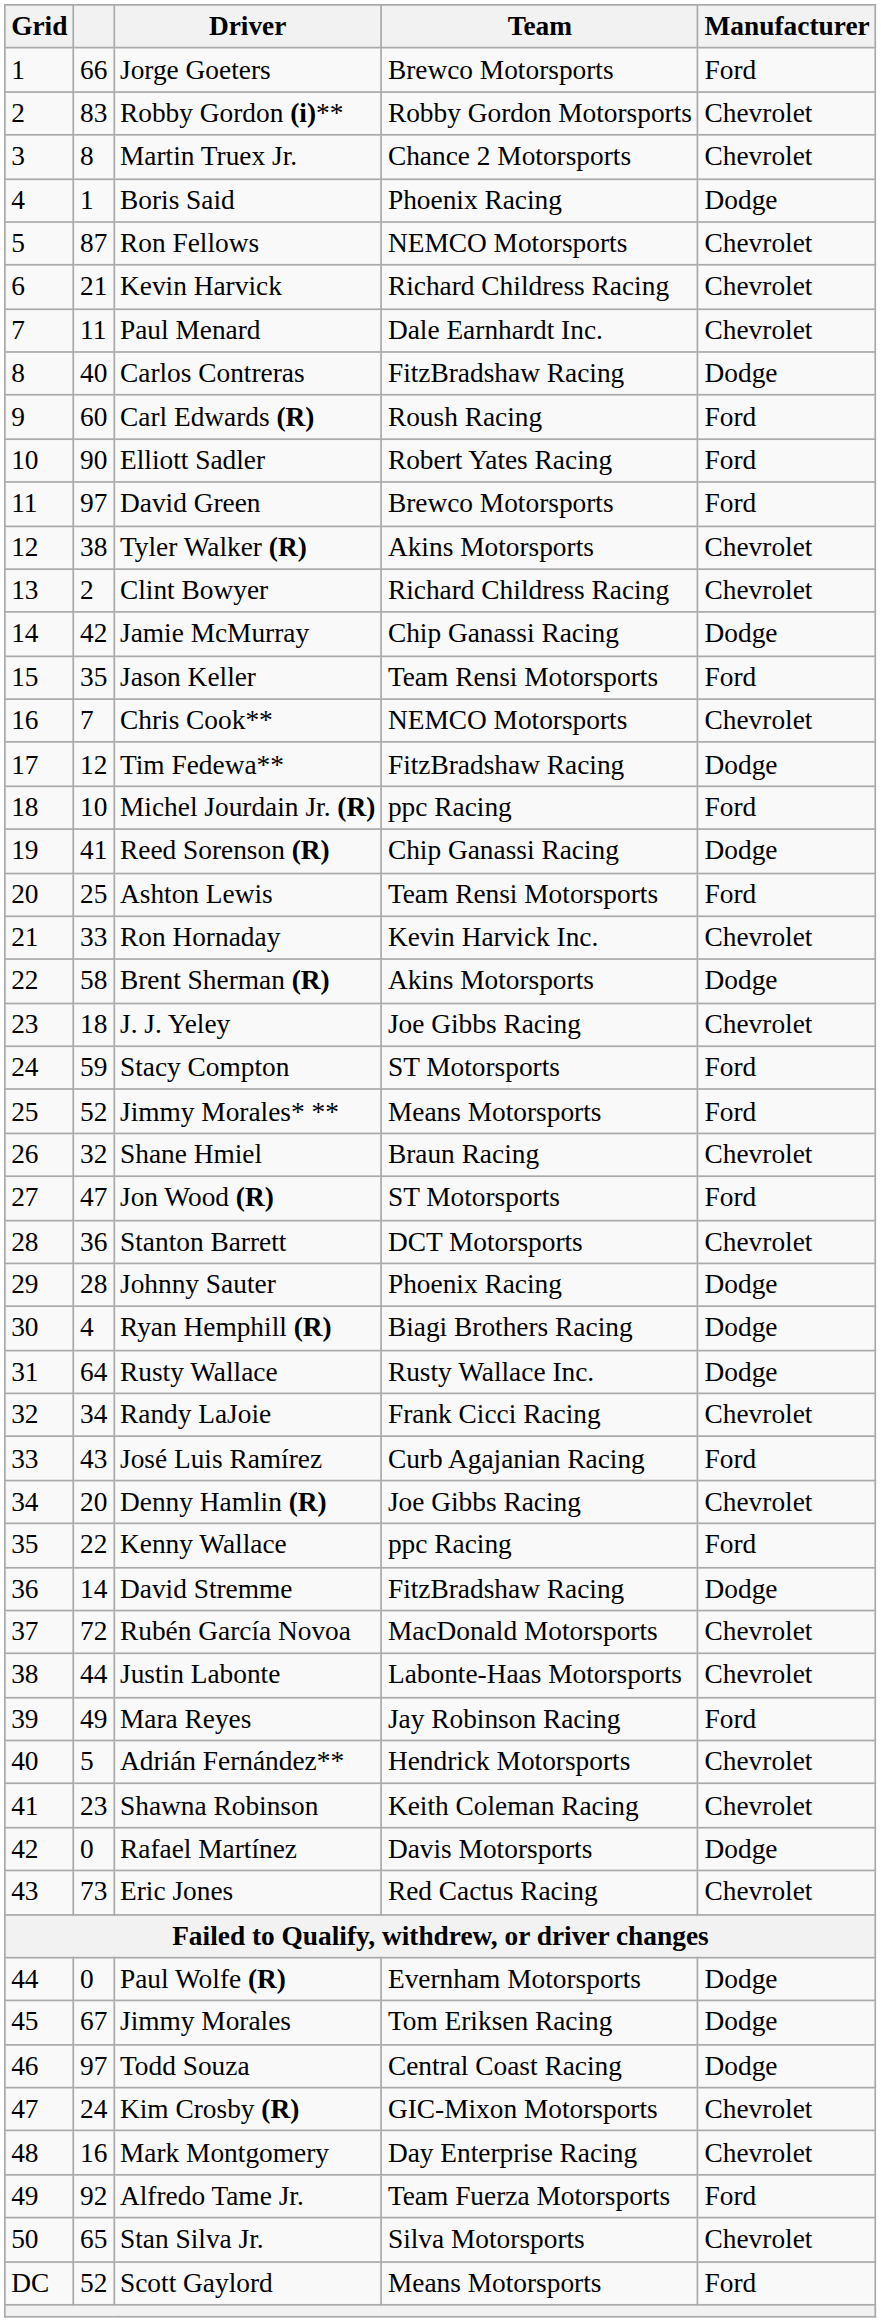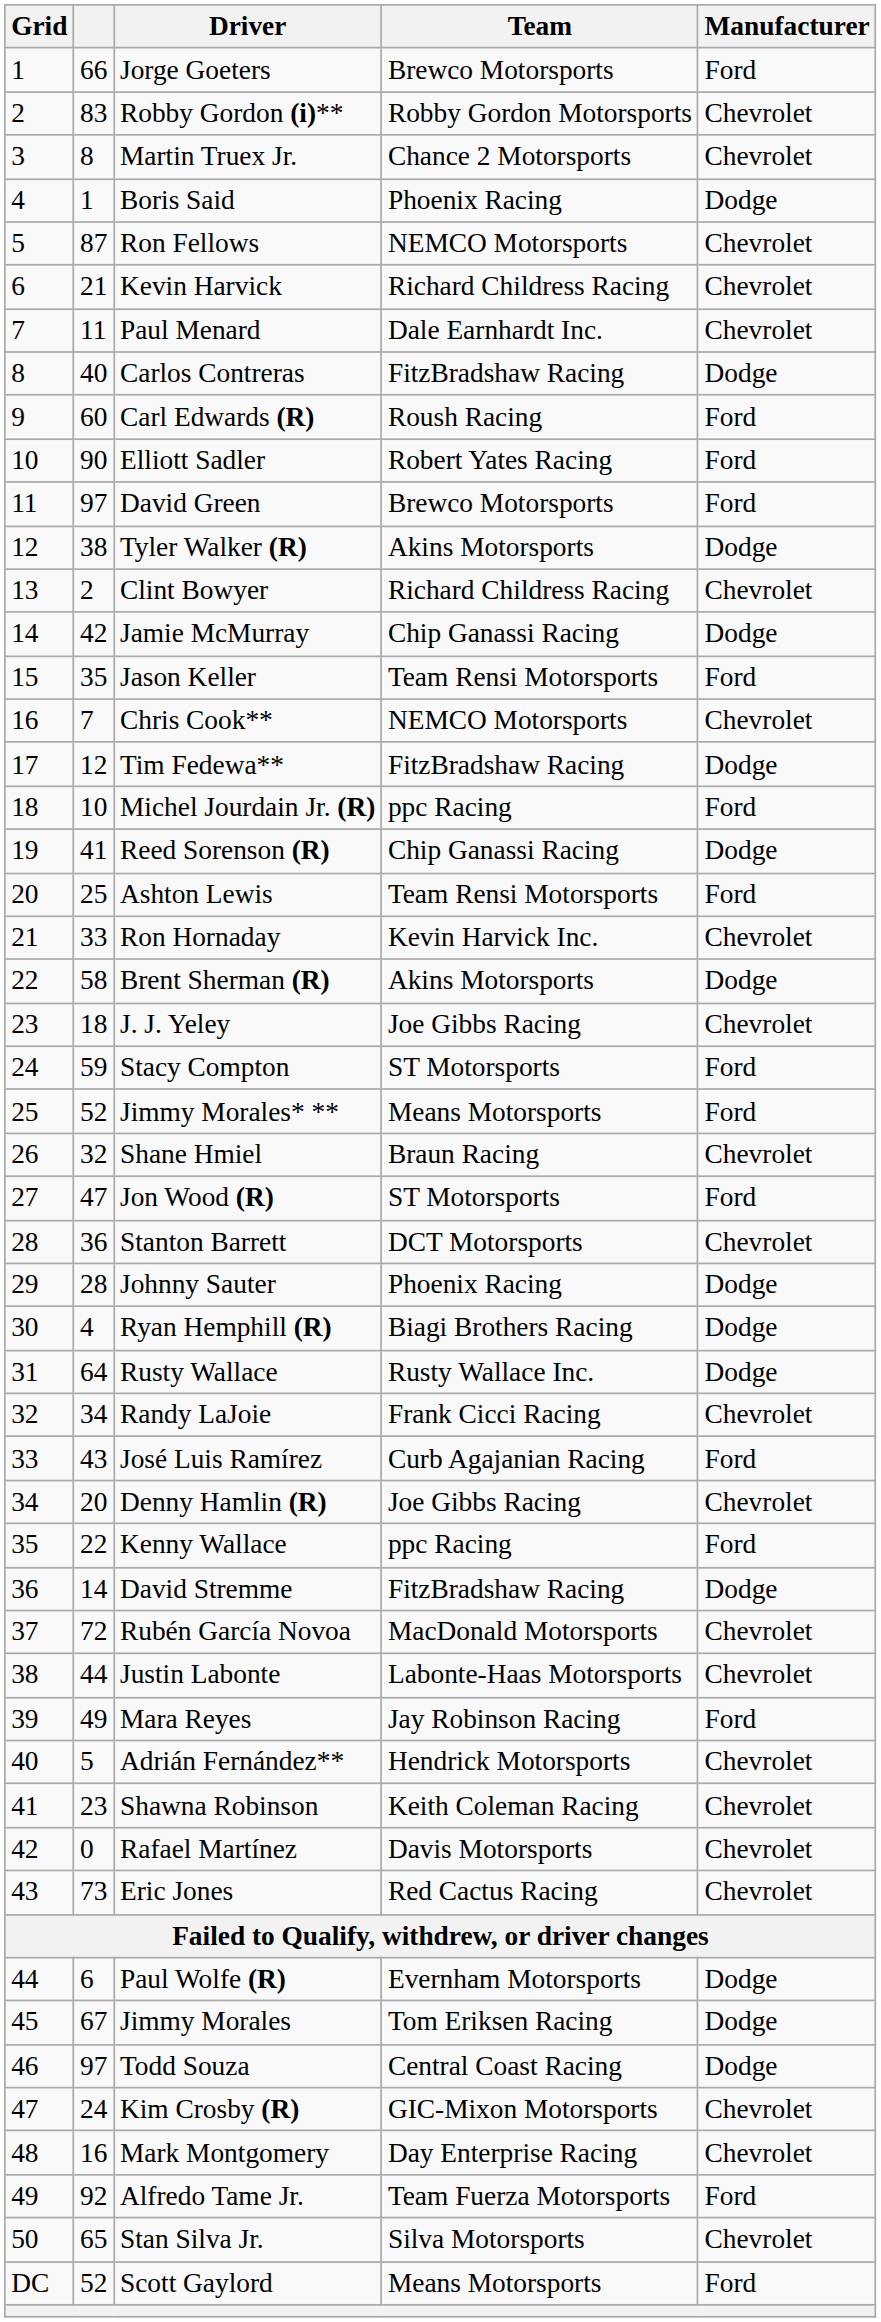Tyler Walker (R) | Manufacturer: Chevrolet -> Dodge
Rafael Martínez | Manufacturer: Dodge -> Chevrolet
Paul Wolfe (R) | column 2: 0 -> 6
